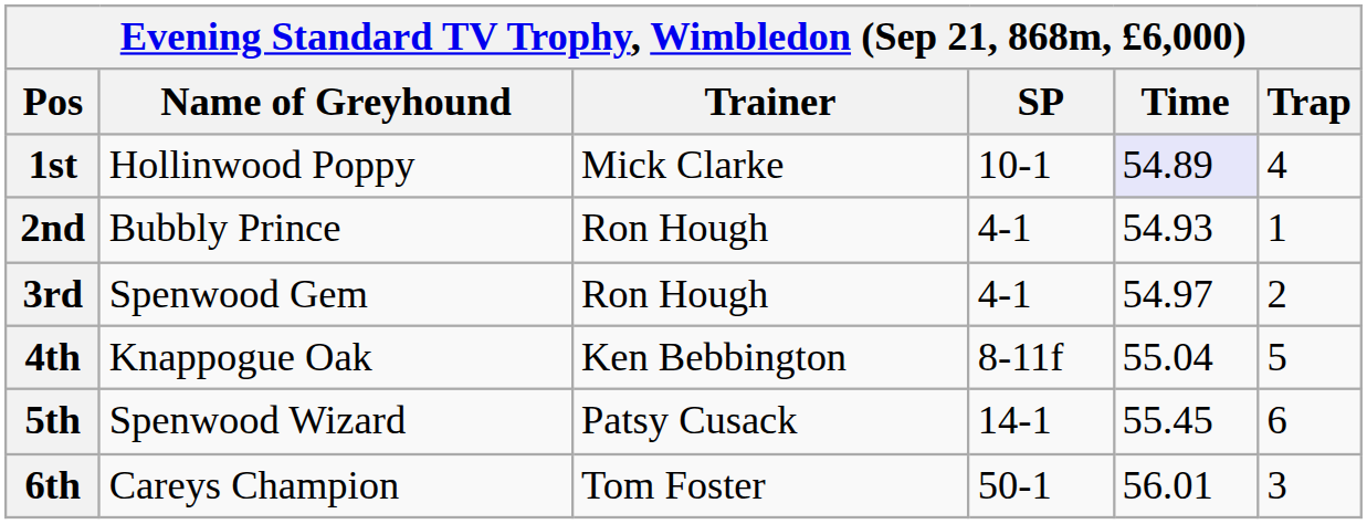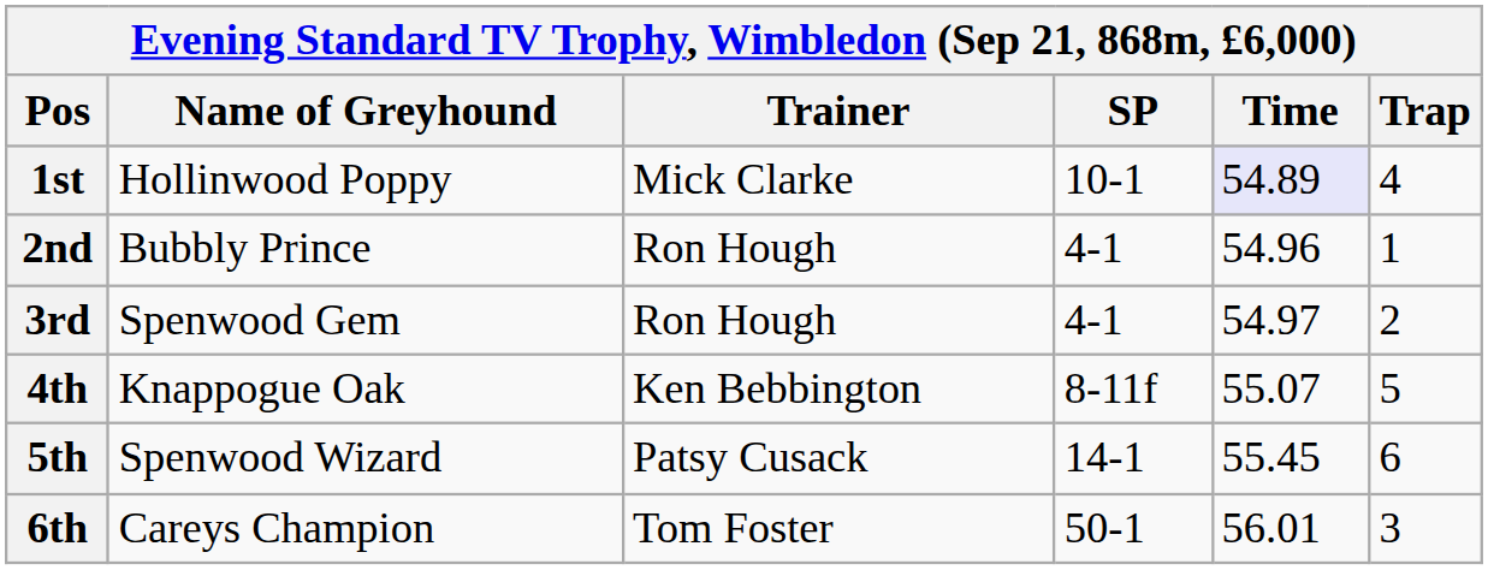2nd | Time: 54.93 -> 54.96
4th | Time: 55.04 -> 55.07
